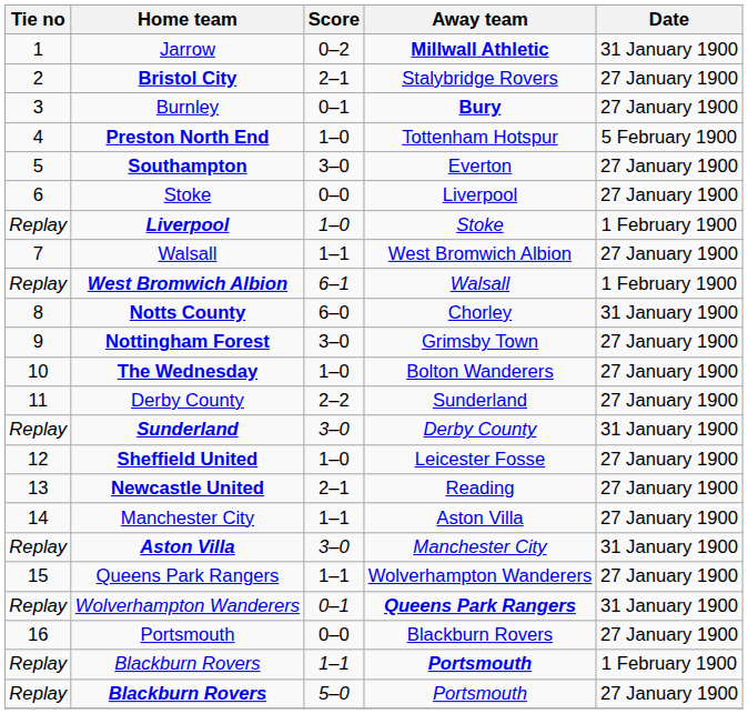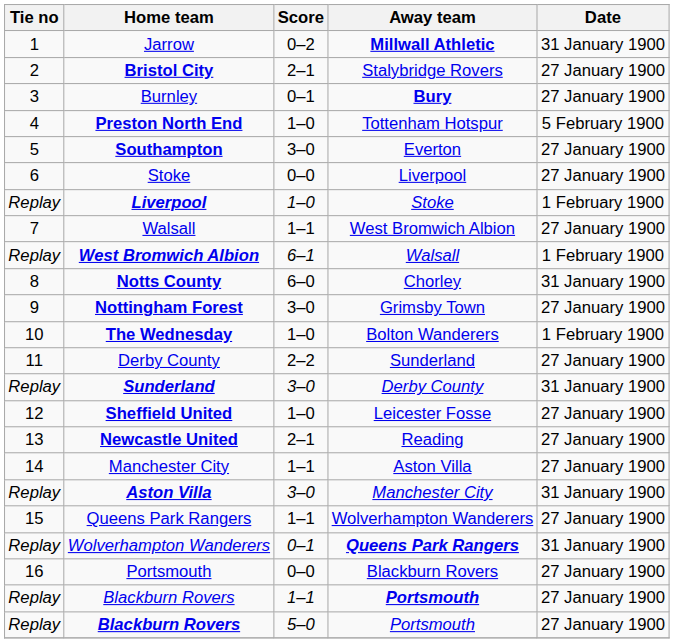The Wednesday | Date: 27 January 1900 -> 1 February 1900
Blackburn Rovers / 1–1 | Date: 1 February 1900 -> 27 January 1900
